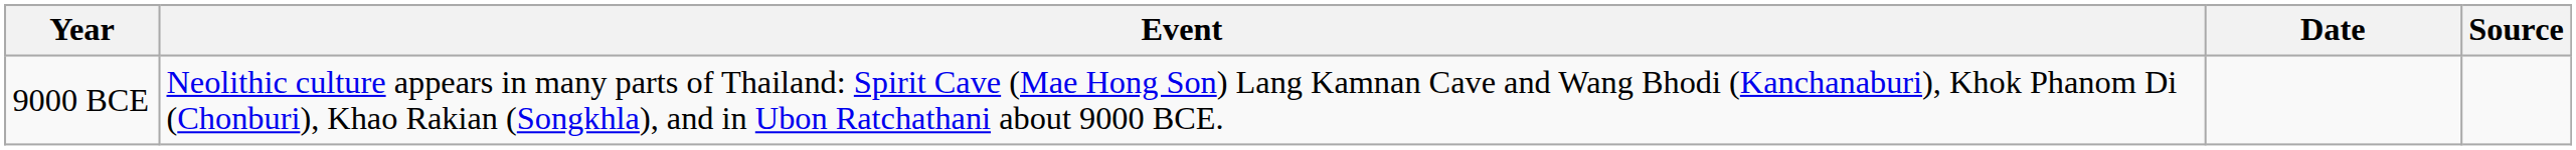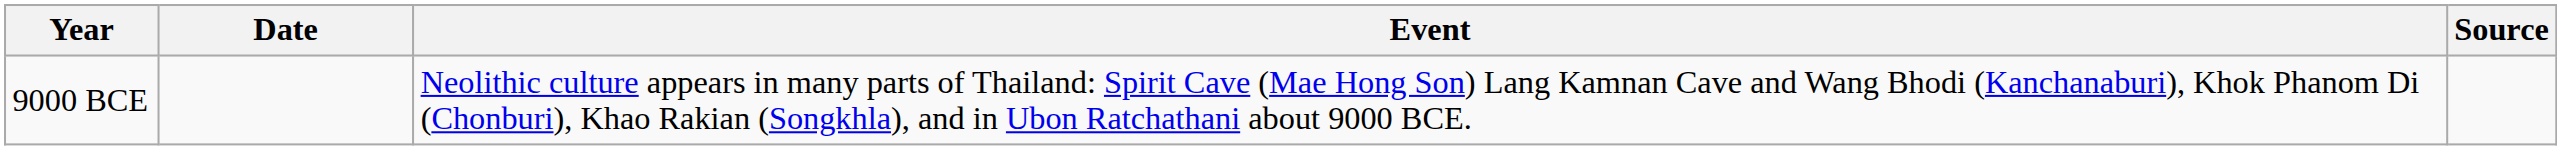columns swapped: Date <-> Event
